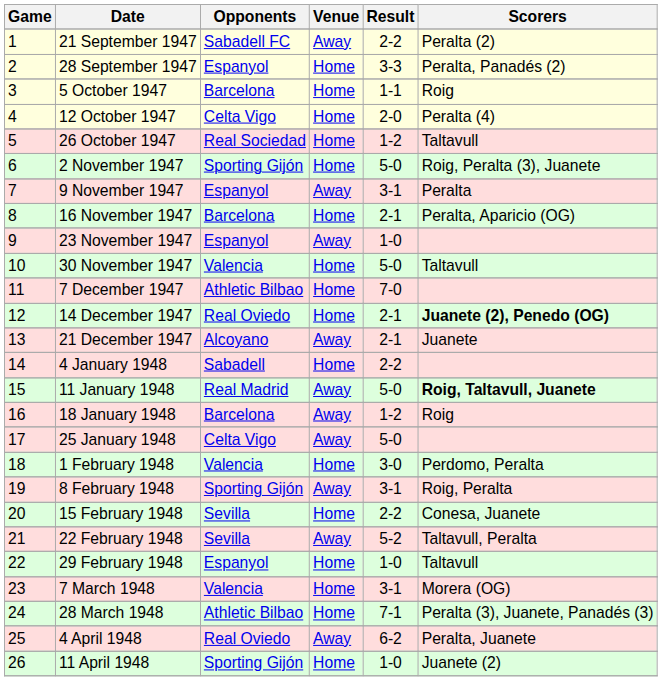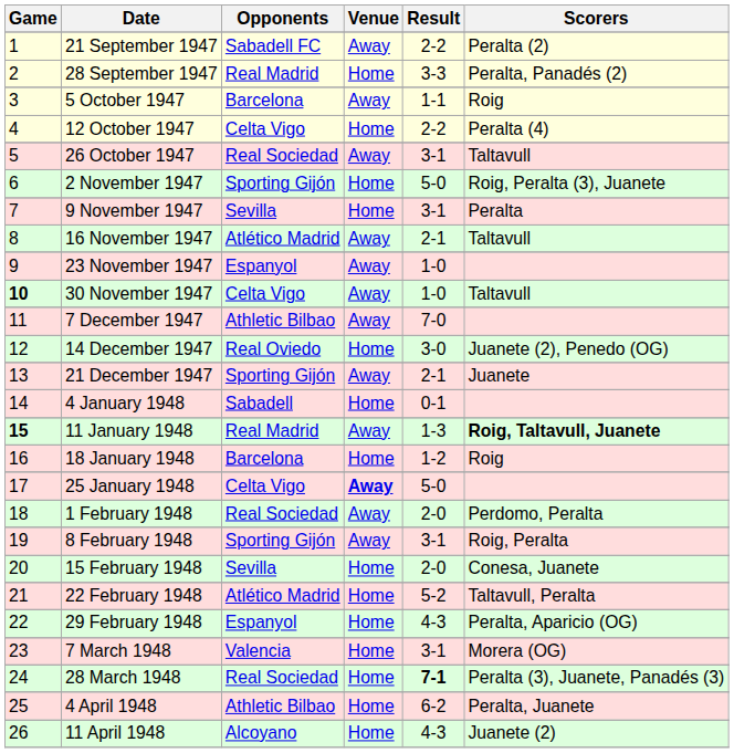28 September 1947 | Opponents: Espanyol -> Real Madrid
5 October 1947 | Venue: Home -> Away
12 October 1947 | Result: 2-0 -> 2-2
26 October 1947 | Venue: Home -> Away
26 October 1947 | Result: 1-2 -> 3-1
9 November 1947 | Opponents: Espanyol -> Sevilla
9 November 1947 | Venue: Away -> Home
16 November 1947 | Opponents: Barcelona -> Atlético Madrid
16 November 1947 | Venue: Home -> Away
16 November 1947 | Scorers: Peralta, Aparicio (OG) -> Taltavull
30 November 1947 | Game: normal -> bold
30 November 1947 | Opponents: Valencia -> Celta Vigo
30 November 1947 | Venue: Home -> Away
30 November 1947 | Result: 5-0 -> 1-0
7 December 1947 | Venue: Home -> Away
14 December 1947 | Result: 2-1 -> 3-0
14 December 1947 | Scorers: bold -> normal
21 December 1947 | Opponents: Alcoyano -> Sporting Gijón
4 January 1948 | Result: 2-2 -> 0-1
11 January 1948 | Game: normal -> bold
11 January 1948 | Result: 5-0 -> 1-3
18 January 1948 | Venue: Away -> Home
25 January 1948 | Venue: normal -> bold
1 February 1948 | Opponents: Valencia -> Real Sociedad
1 February 1948 | Venue: Home -> Away
1 February 1948 | Result: 3-0 -> 2-0
15 February 1948 | Result: 2-2 -> 2-0
22 February 1948 | Opponents: Sevilla -> Atlético Madrid
22 February 1948 | Venue: Away -> Home
29 February 1948 | Result: 1-0 -> 4-3
29 February 1948 | Scorers: Taltavull -> Peralta, Aparicio (OG)
28 March 1948 | Opponents: Athletic Bilbao -> Real Sociedad
28 March 1948 | Result: normal -> bold
4 April 1948 | Opponents: Real Oviedo -> Athletic Bilbao
4 April 1948 | Venue: Away -> Home
11 April 1948 | Opponents: Sporting Gijón -> Alcoyano
11 April 1948 | Result: 1-0 -> 4-3
